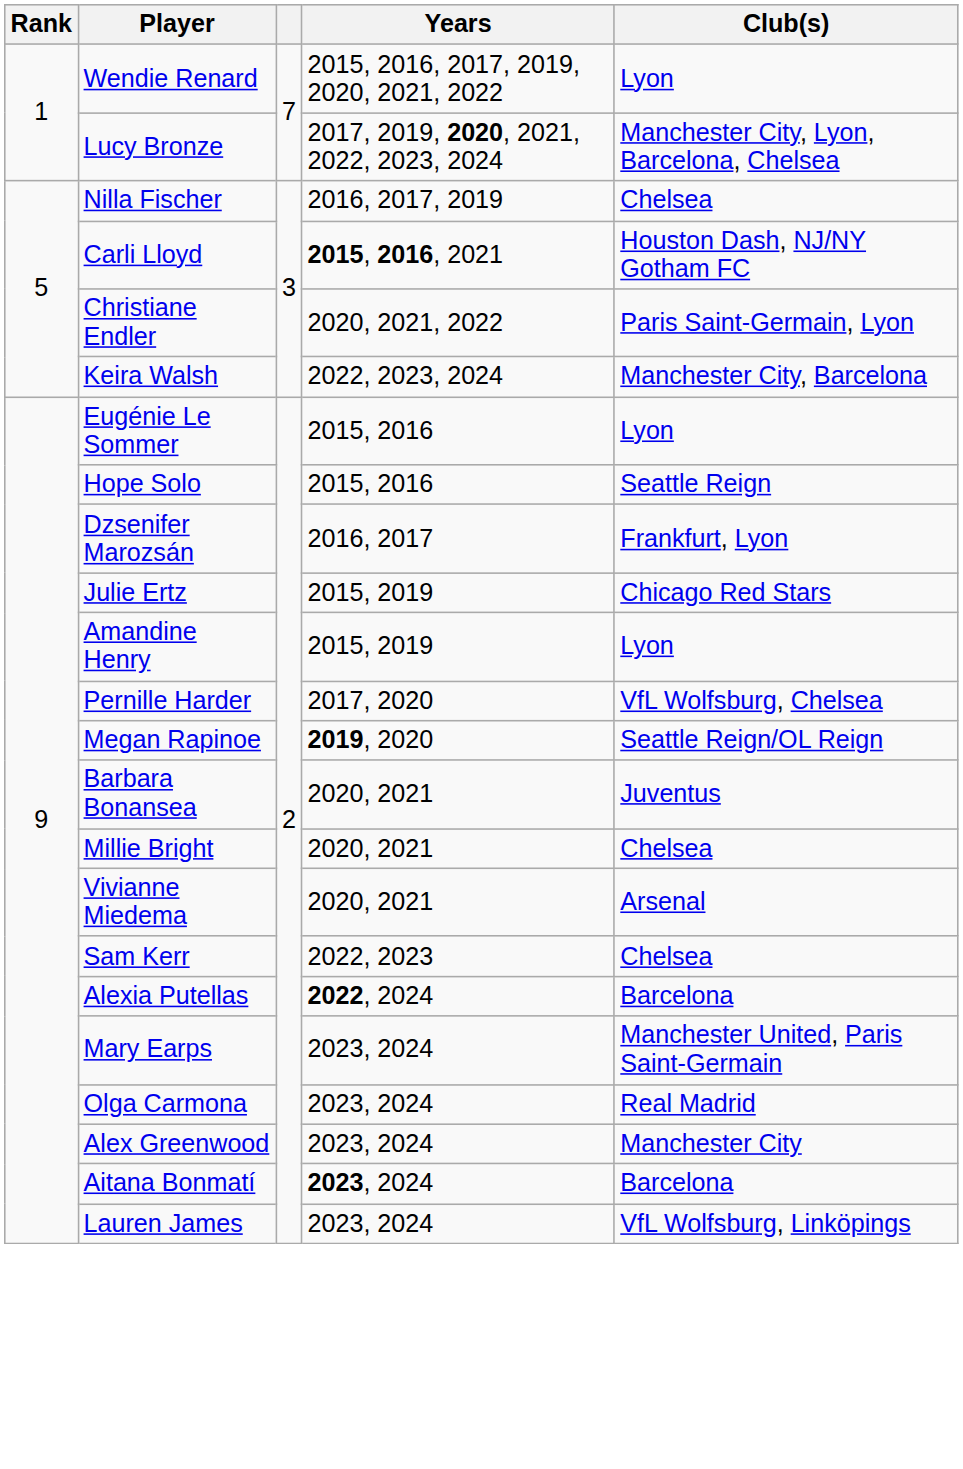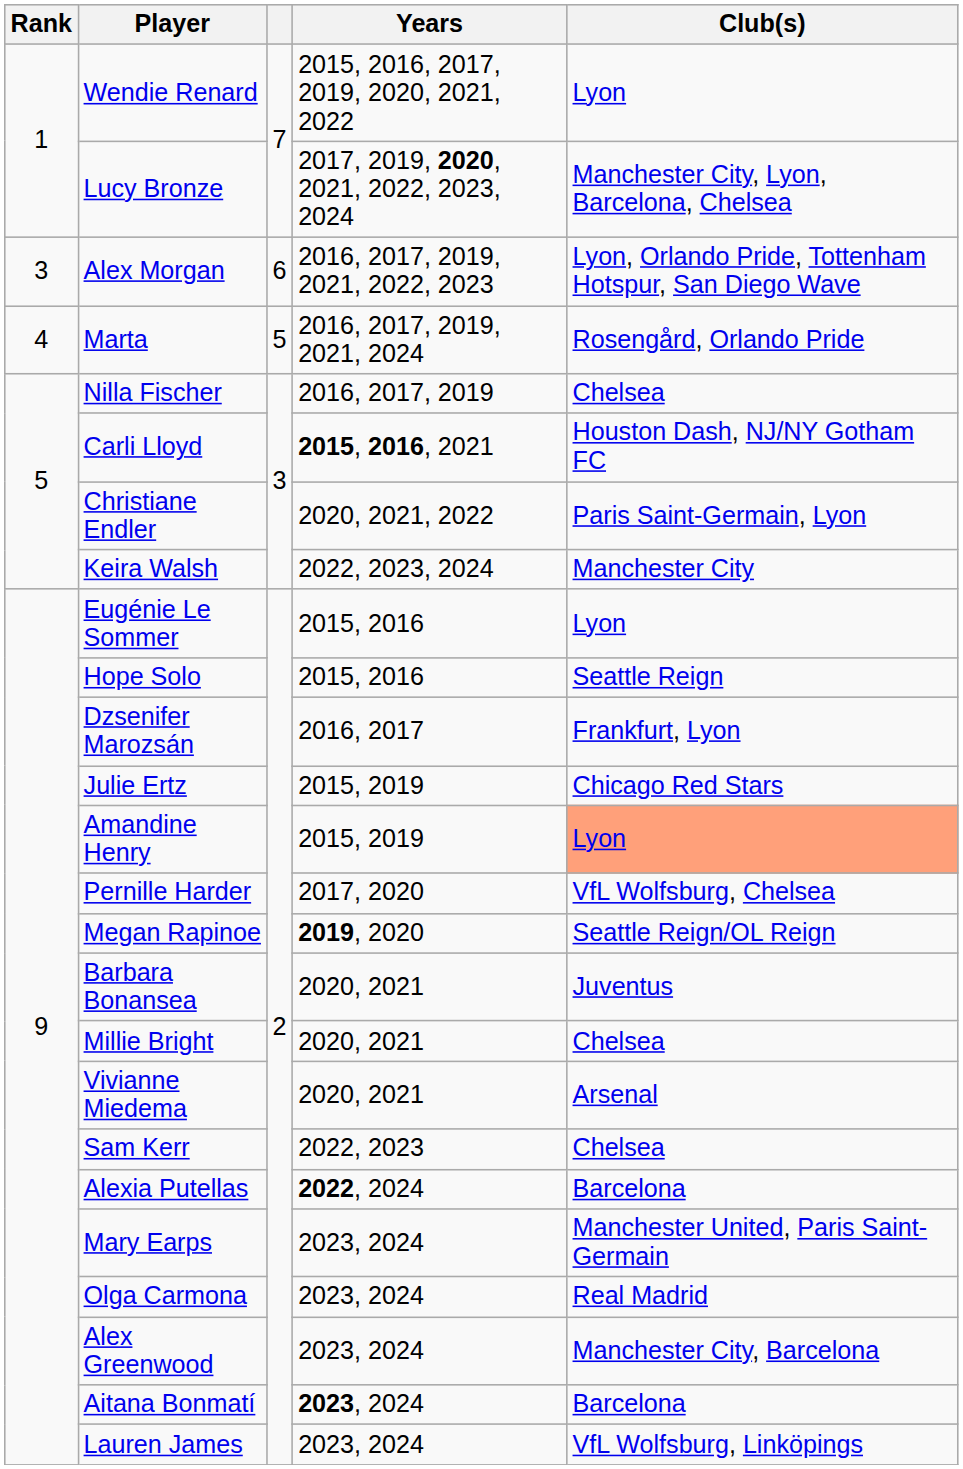+ row: 3 | Alex Morgan | 6 | 2016, 2017, 2019, 2021, 2022, 2023 | Lyon, Orlando Pride, Tottenham Hotspur, San Diego Wave
+ row: 4 | Marta | 5 | 2016, 2017, 2019, 2021, 2024 | Rosengård, Orlando Pride
Keira Walsh | Club(s): Manchester City, Barcelona -> Manchester City
Amandine Henry | Club(s): no background -> lightsalmon background
Alex Greenwood | Club(s): Manchester City -> Manchester City, Barcelona
